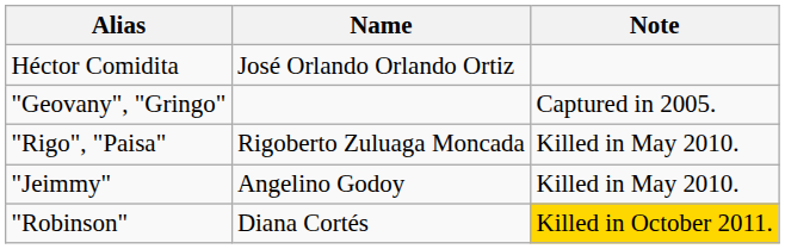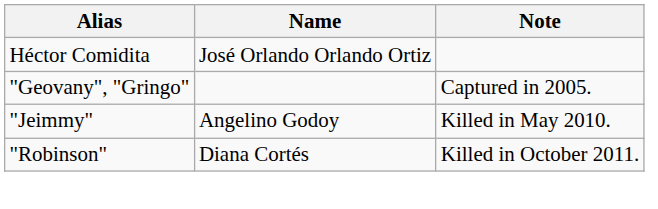- row: "Rigo", "Paisa" | Rigoberto Zuluaga Moncada | Killed in May 2010.
"Robinson" | Note: gold background -> no background
